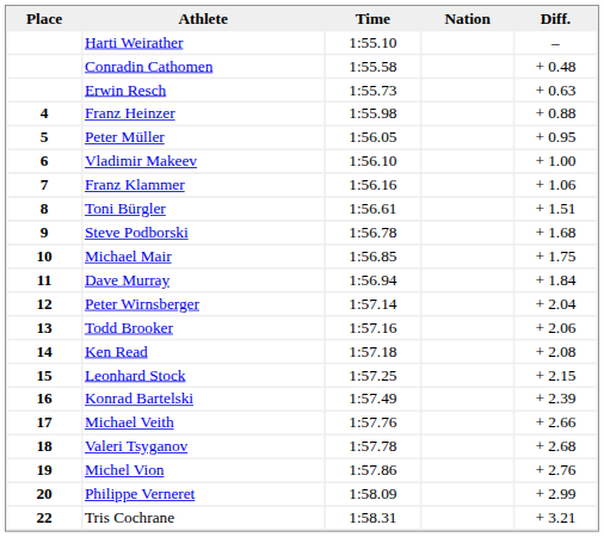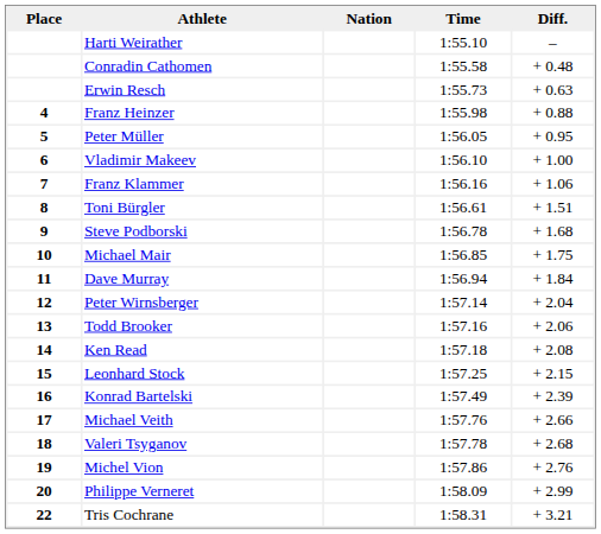columns swapped: Nation <-> Time
